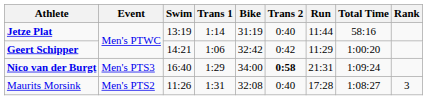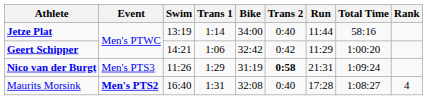Jetze Plat | Bike: 31:19 -> 34:00
Nico van der Burgt | Swim: 16:40 -> 11:26
Nico van der Burgt | Bike: 34:00 -> 31:19
Maurits Morsink | Event: normal -> bold
Maurits Morsink | Swim: 11:26 -> 16:40
Maurits Morsink | Rank: 3 -> 4
